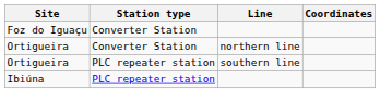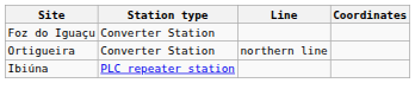- row: Ortigueira | PLC repeater station | southern line
